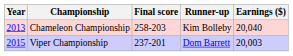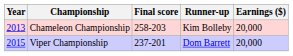Chameleon Championship | Earnings ($): 20,040 -> 20,000
Viper Championship | Earnings ($): 20,003 -> 20,000
